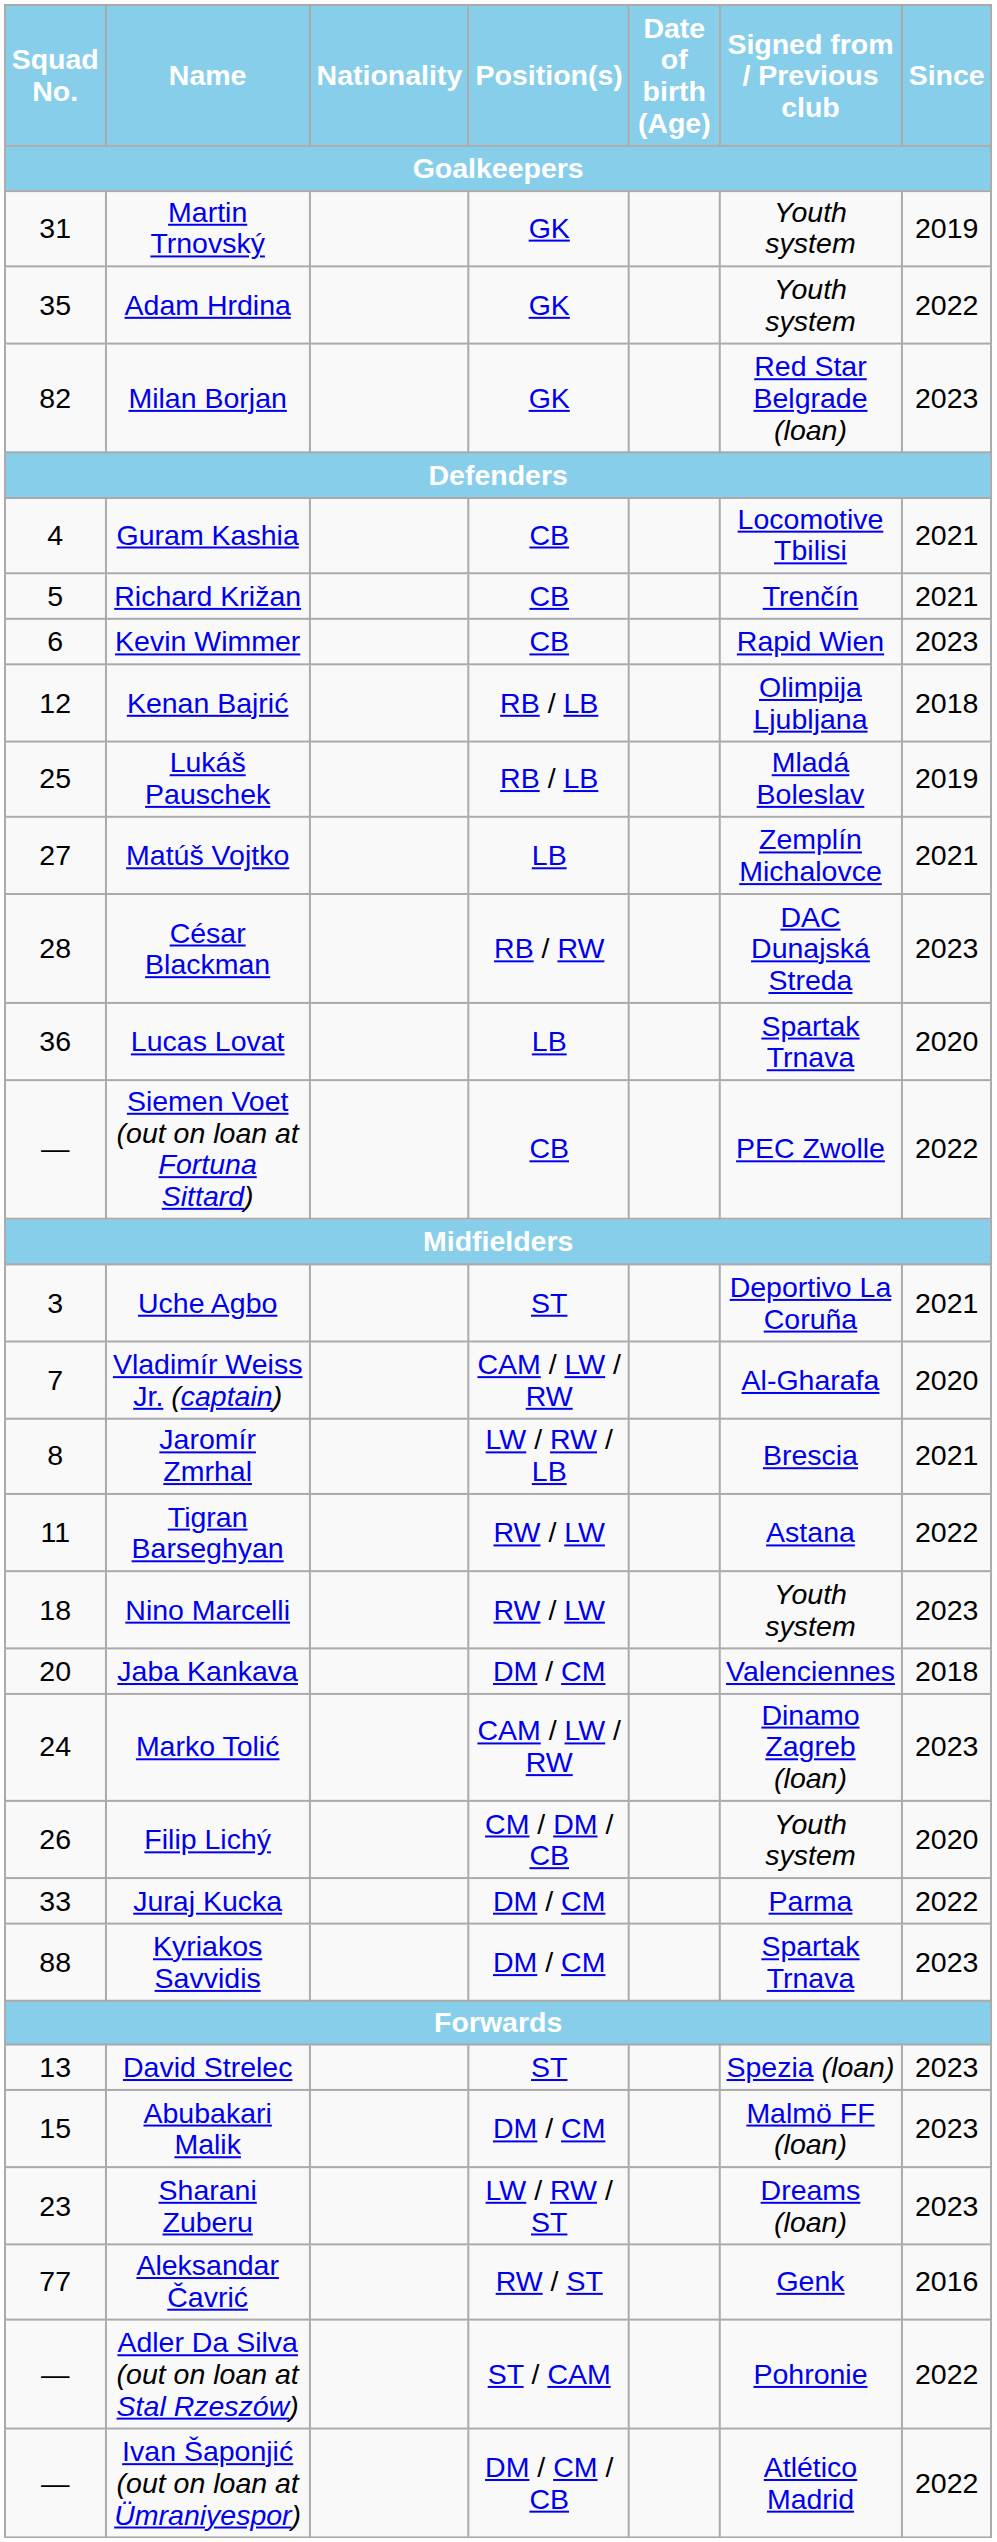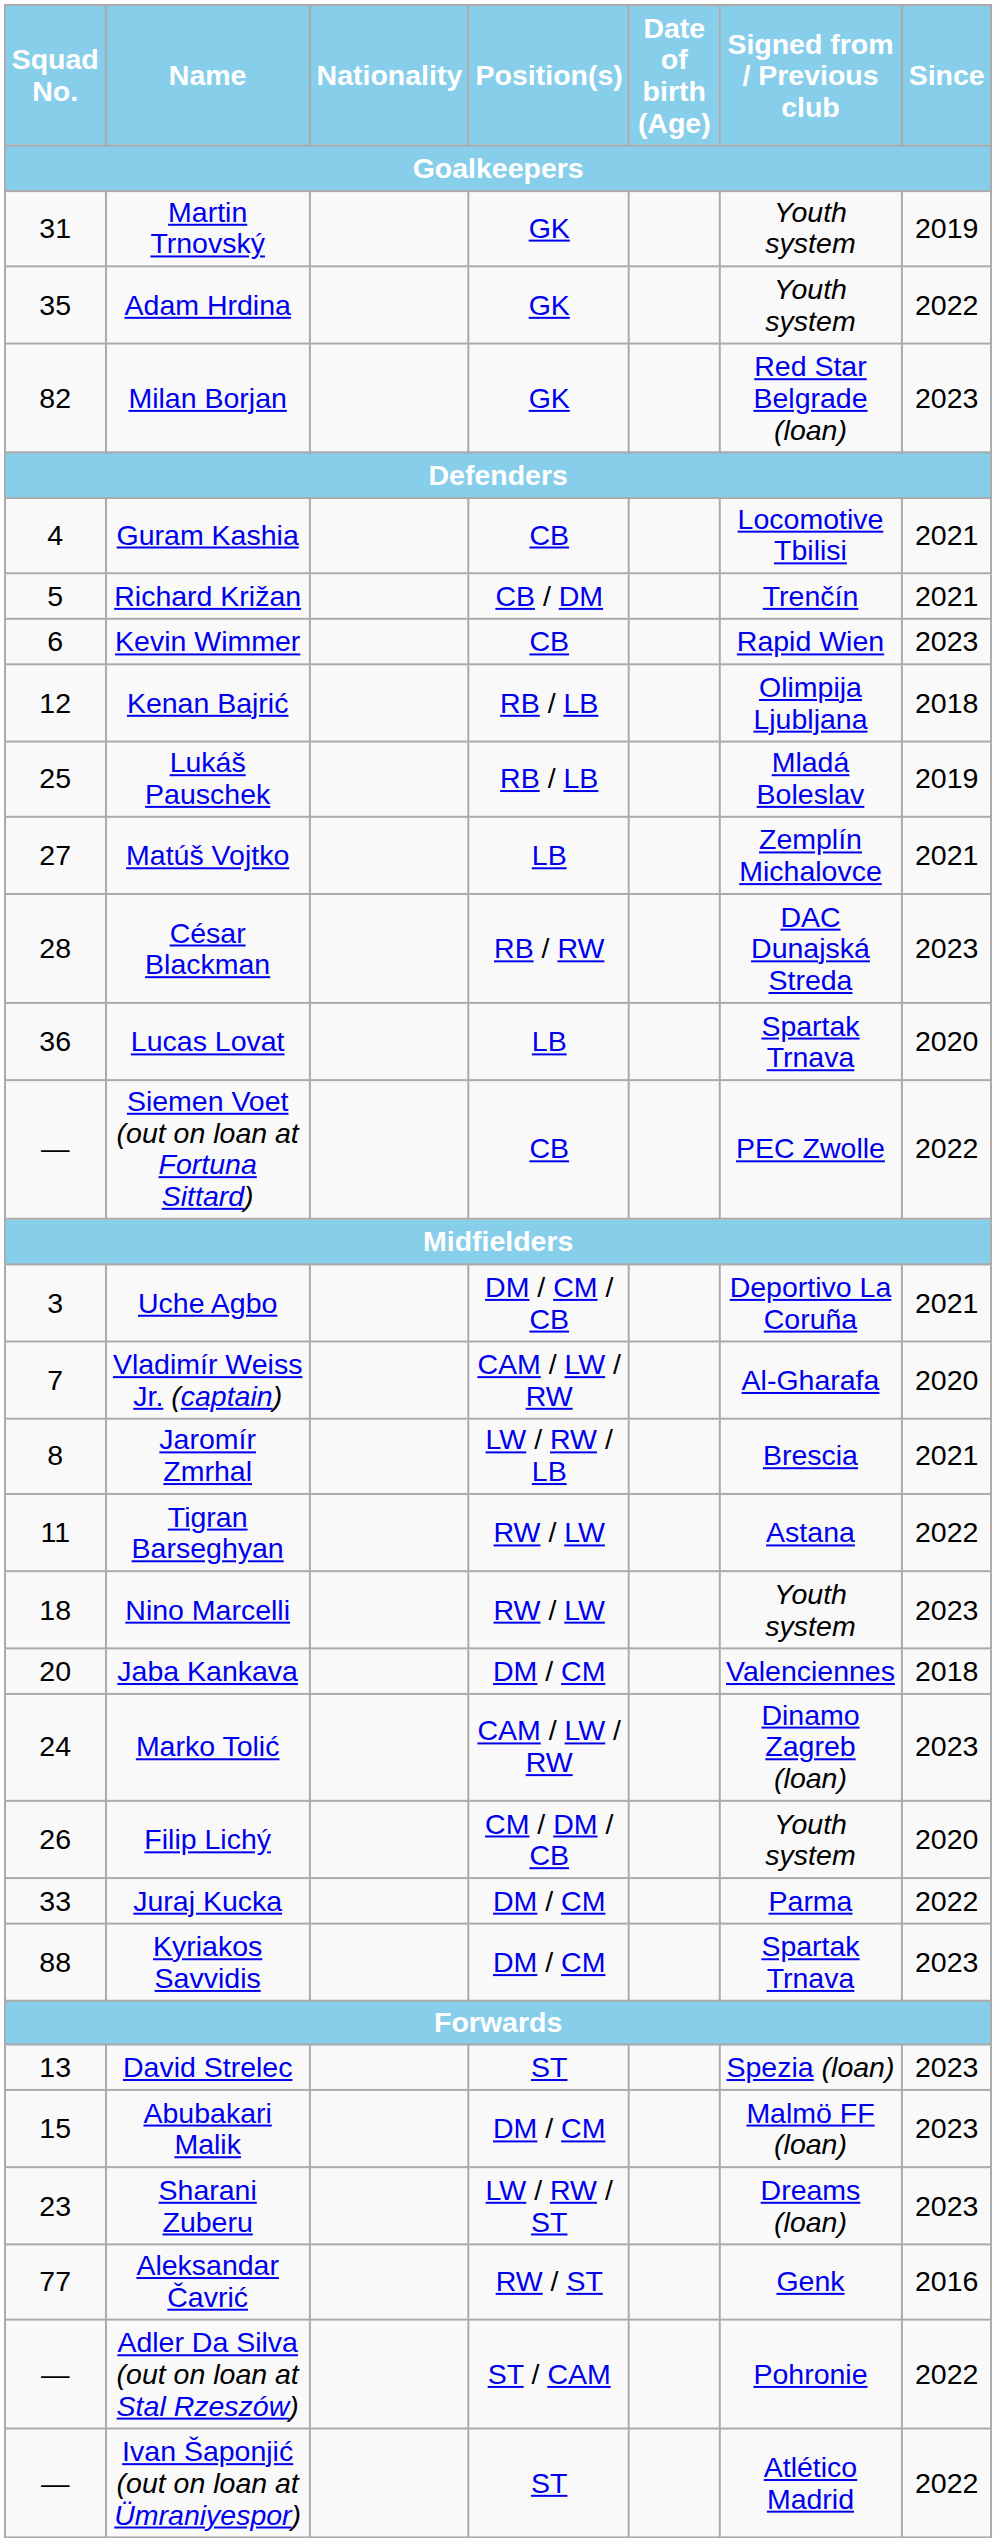Richard Križan | Position(s) / Goalkeepers: CB -> CB / DM
Uche Agbo | Position(s) / Goalkeepers: ST -> DM / CM / CB
Ivan Šaponjić (out on loan at Ümraniyespor) | Position(s) / Goalkeepers: DM / CM / CB -> ST
